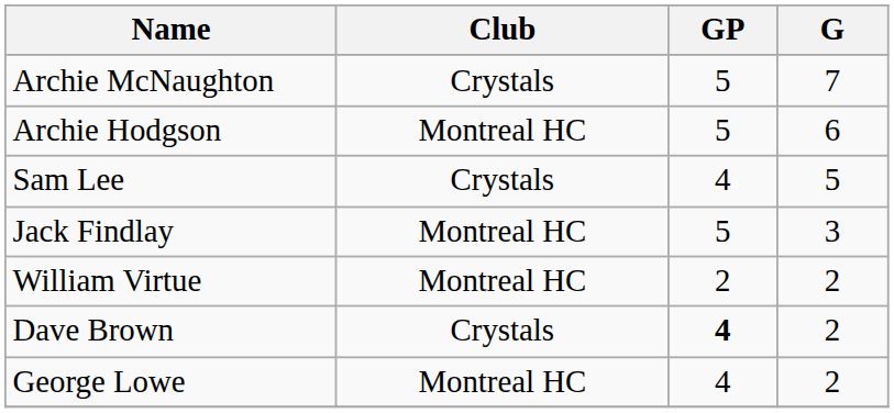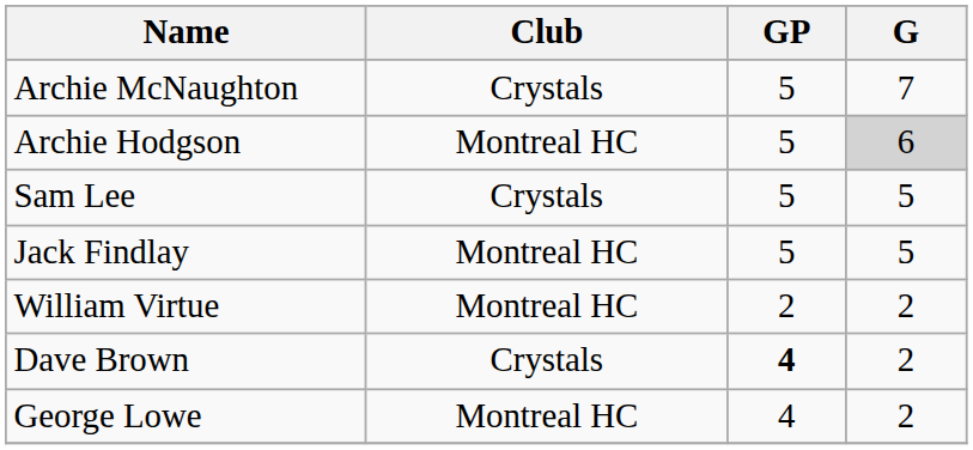Archie Hodgson | G: no background -> lightgrey background
Sam Lee | GP: 4 -> 5
Jack Findlay | G: 3 -> 5
